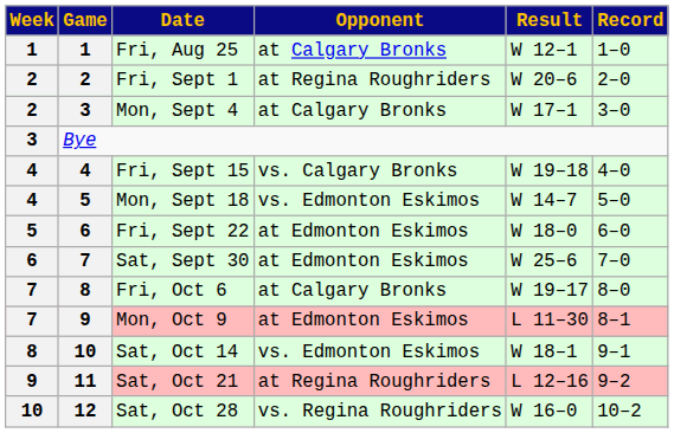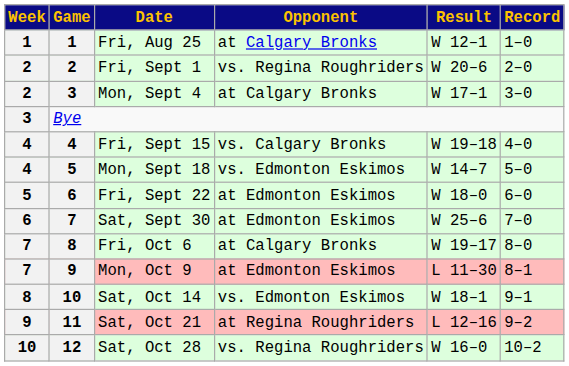Fri, Sept 1 | Opponent: at Regina Roughriders -> vs. Regina Roughriders
